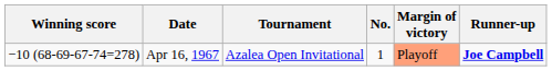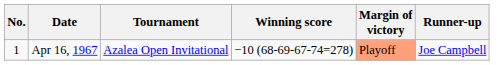columns swapped: No. <-> Winning score
Apr 16, 1967 | Runner-up: bold -> normal
